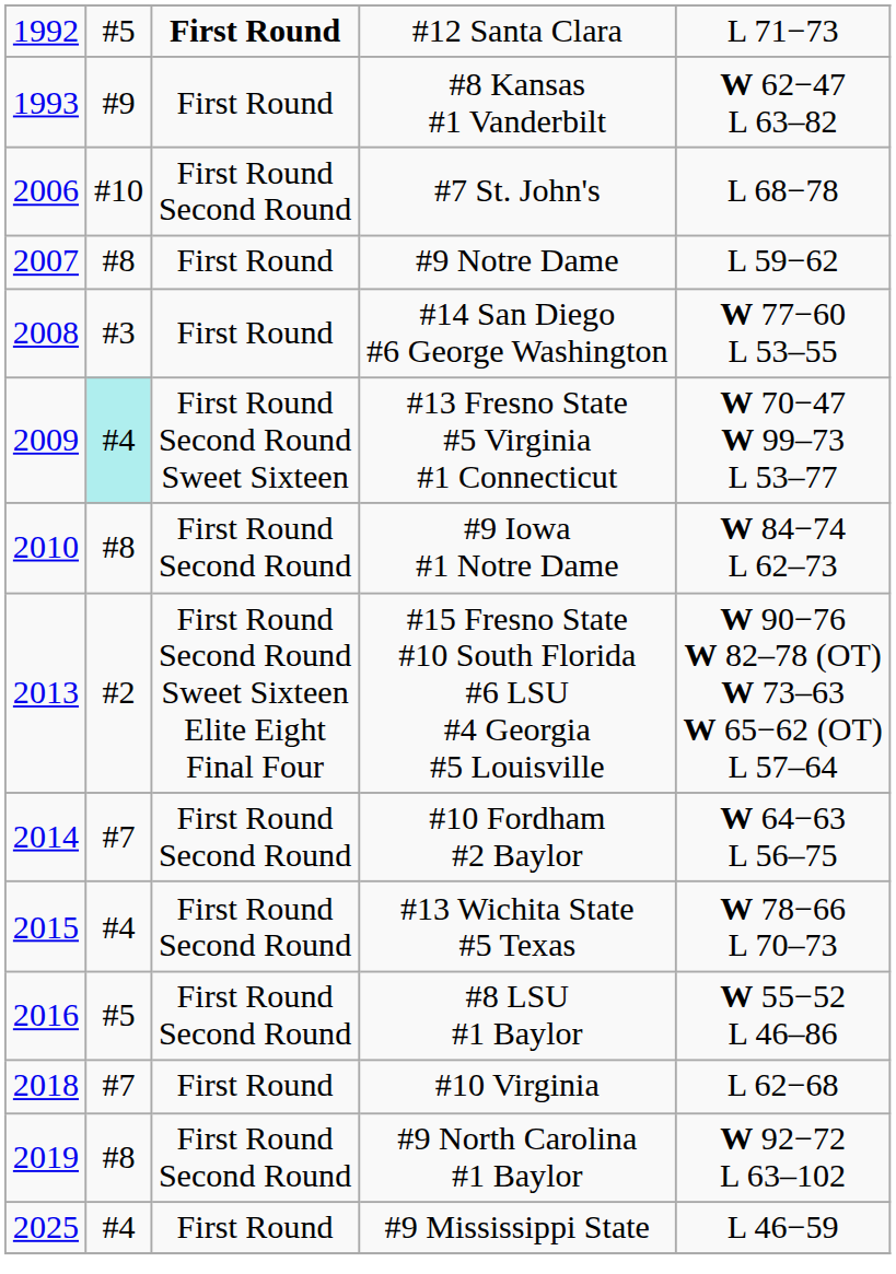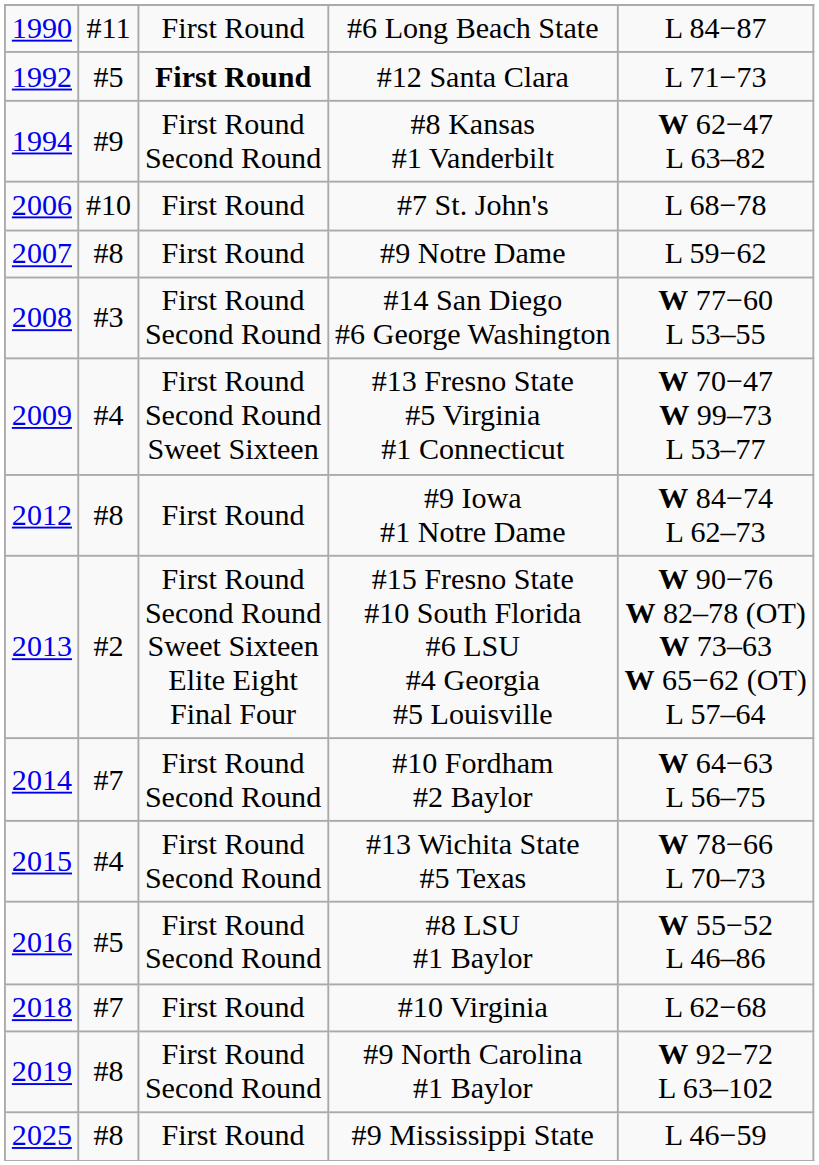+ row: 1990 | #11 | First Round | #6 Long Beach State | L 84−87
#8 Kansas #1 Vanderbilt | column 1: 1993 -> 1994
#8 Kansas #1 Vanderbilt | column 3: First Round -> First Round Second Round
#7 St. John's | column 3: First Round Second Round -> First Round
#14 San Diego #6 George Washington | column 3: First Round -> First Round Second Round
#13 Fresno State #5 Virginia #1 Connecticut | column 2: paleturquoise background -> no background
#9 Iowa #1 Notre Dame | column 1: 2010 -> 2012
#9 Iowa #1 Notre Dame | column 3: First Round Second Round -> First Round
#9 Mississippi State | column 2: #4 -> #8
